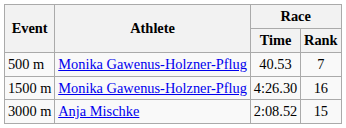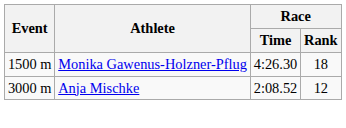- row: 500 m | Monika Gawenus-Holzner-Pflug | 40.53 | 7
1500 m | Race / Rank: 16 -> 18
3000 m | Race / Rank: 15 -> 12
